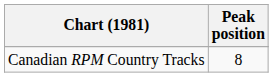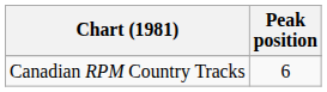Canadian RPM Country Tracks | Peak position: 8 -> 6
